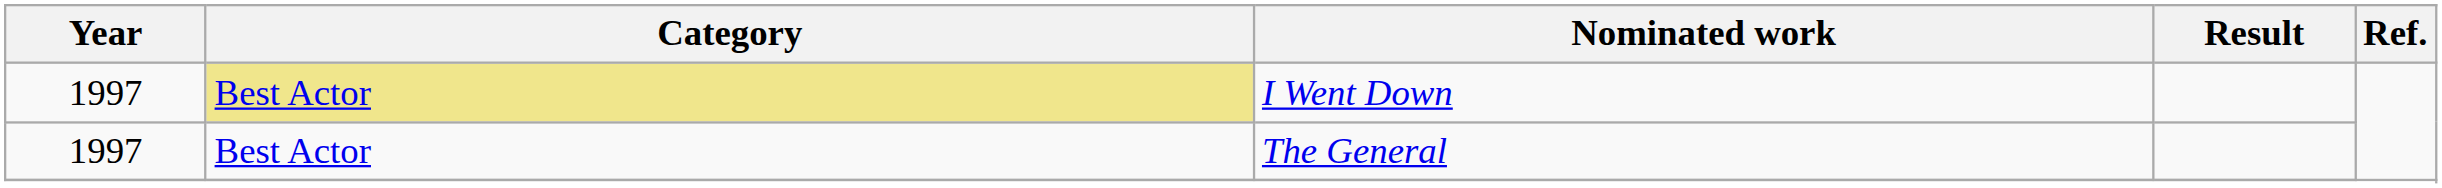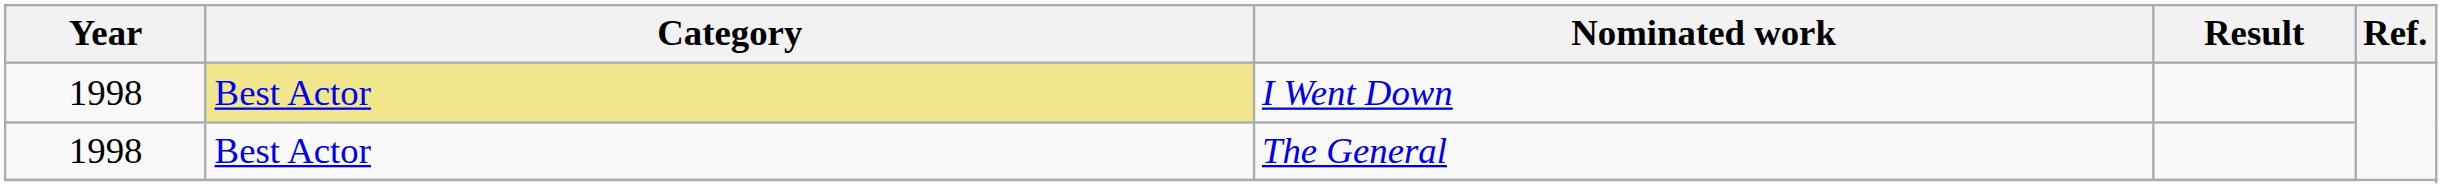I Went Down | Year: 1997 -> 1998
The General | Year: 1997 -> 1998
